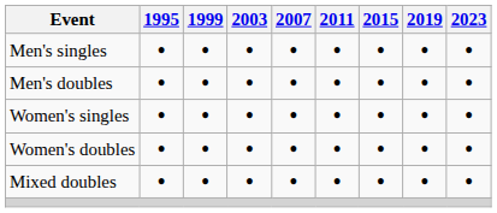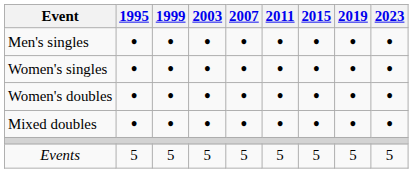- row: Men's doubles | • | • | • | • | • | • | • | •
+ row: Events | 5 | 5 | 5 | 5 | 5 | 5 | 5 | 5
